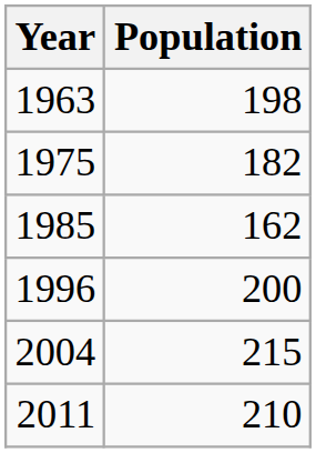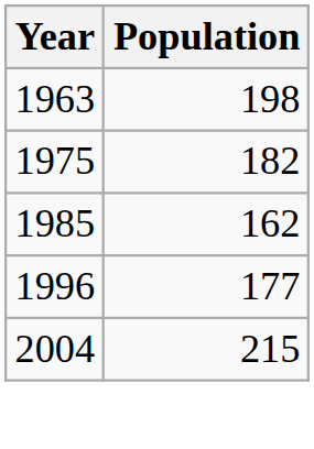1996 | Population: 200 -> 177
- row: 2011 | 210
